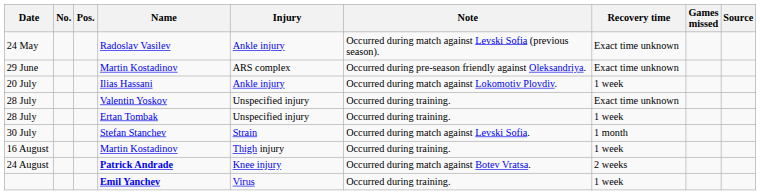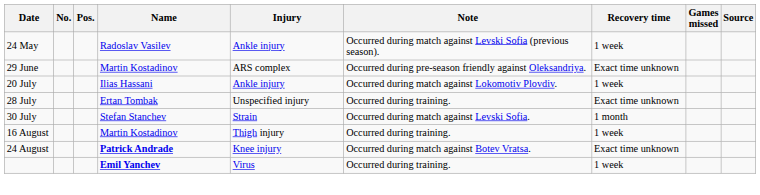24 May | Recovery time: Exact time unknown -> 1 week
- row: 28 July | Valentin Yoskov | Unspecified injury | Occurred during training. | Exact time unknown
28 July / Ertan Tombak | Recovery time: 1 week -> Exact time unknown
24 August | Recovery time: 2 weeks -> Exact time unknown
